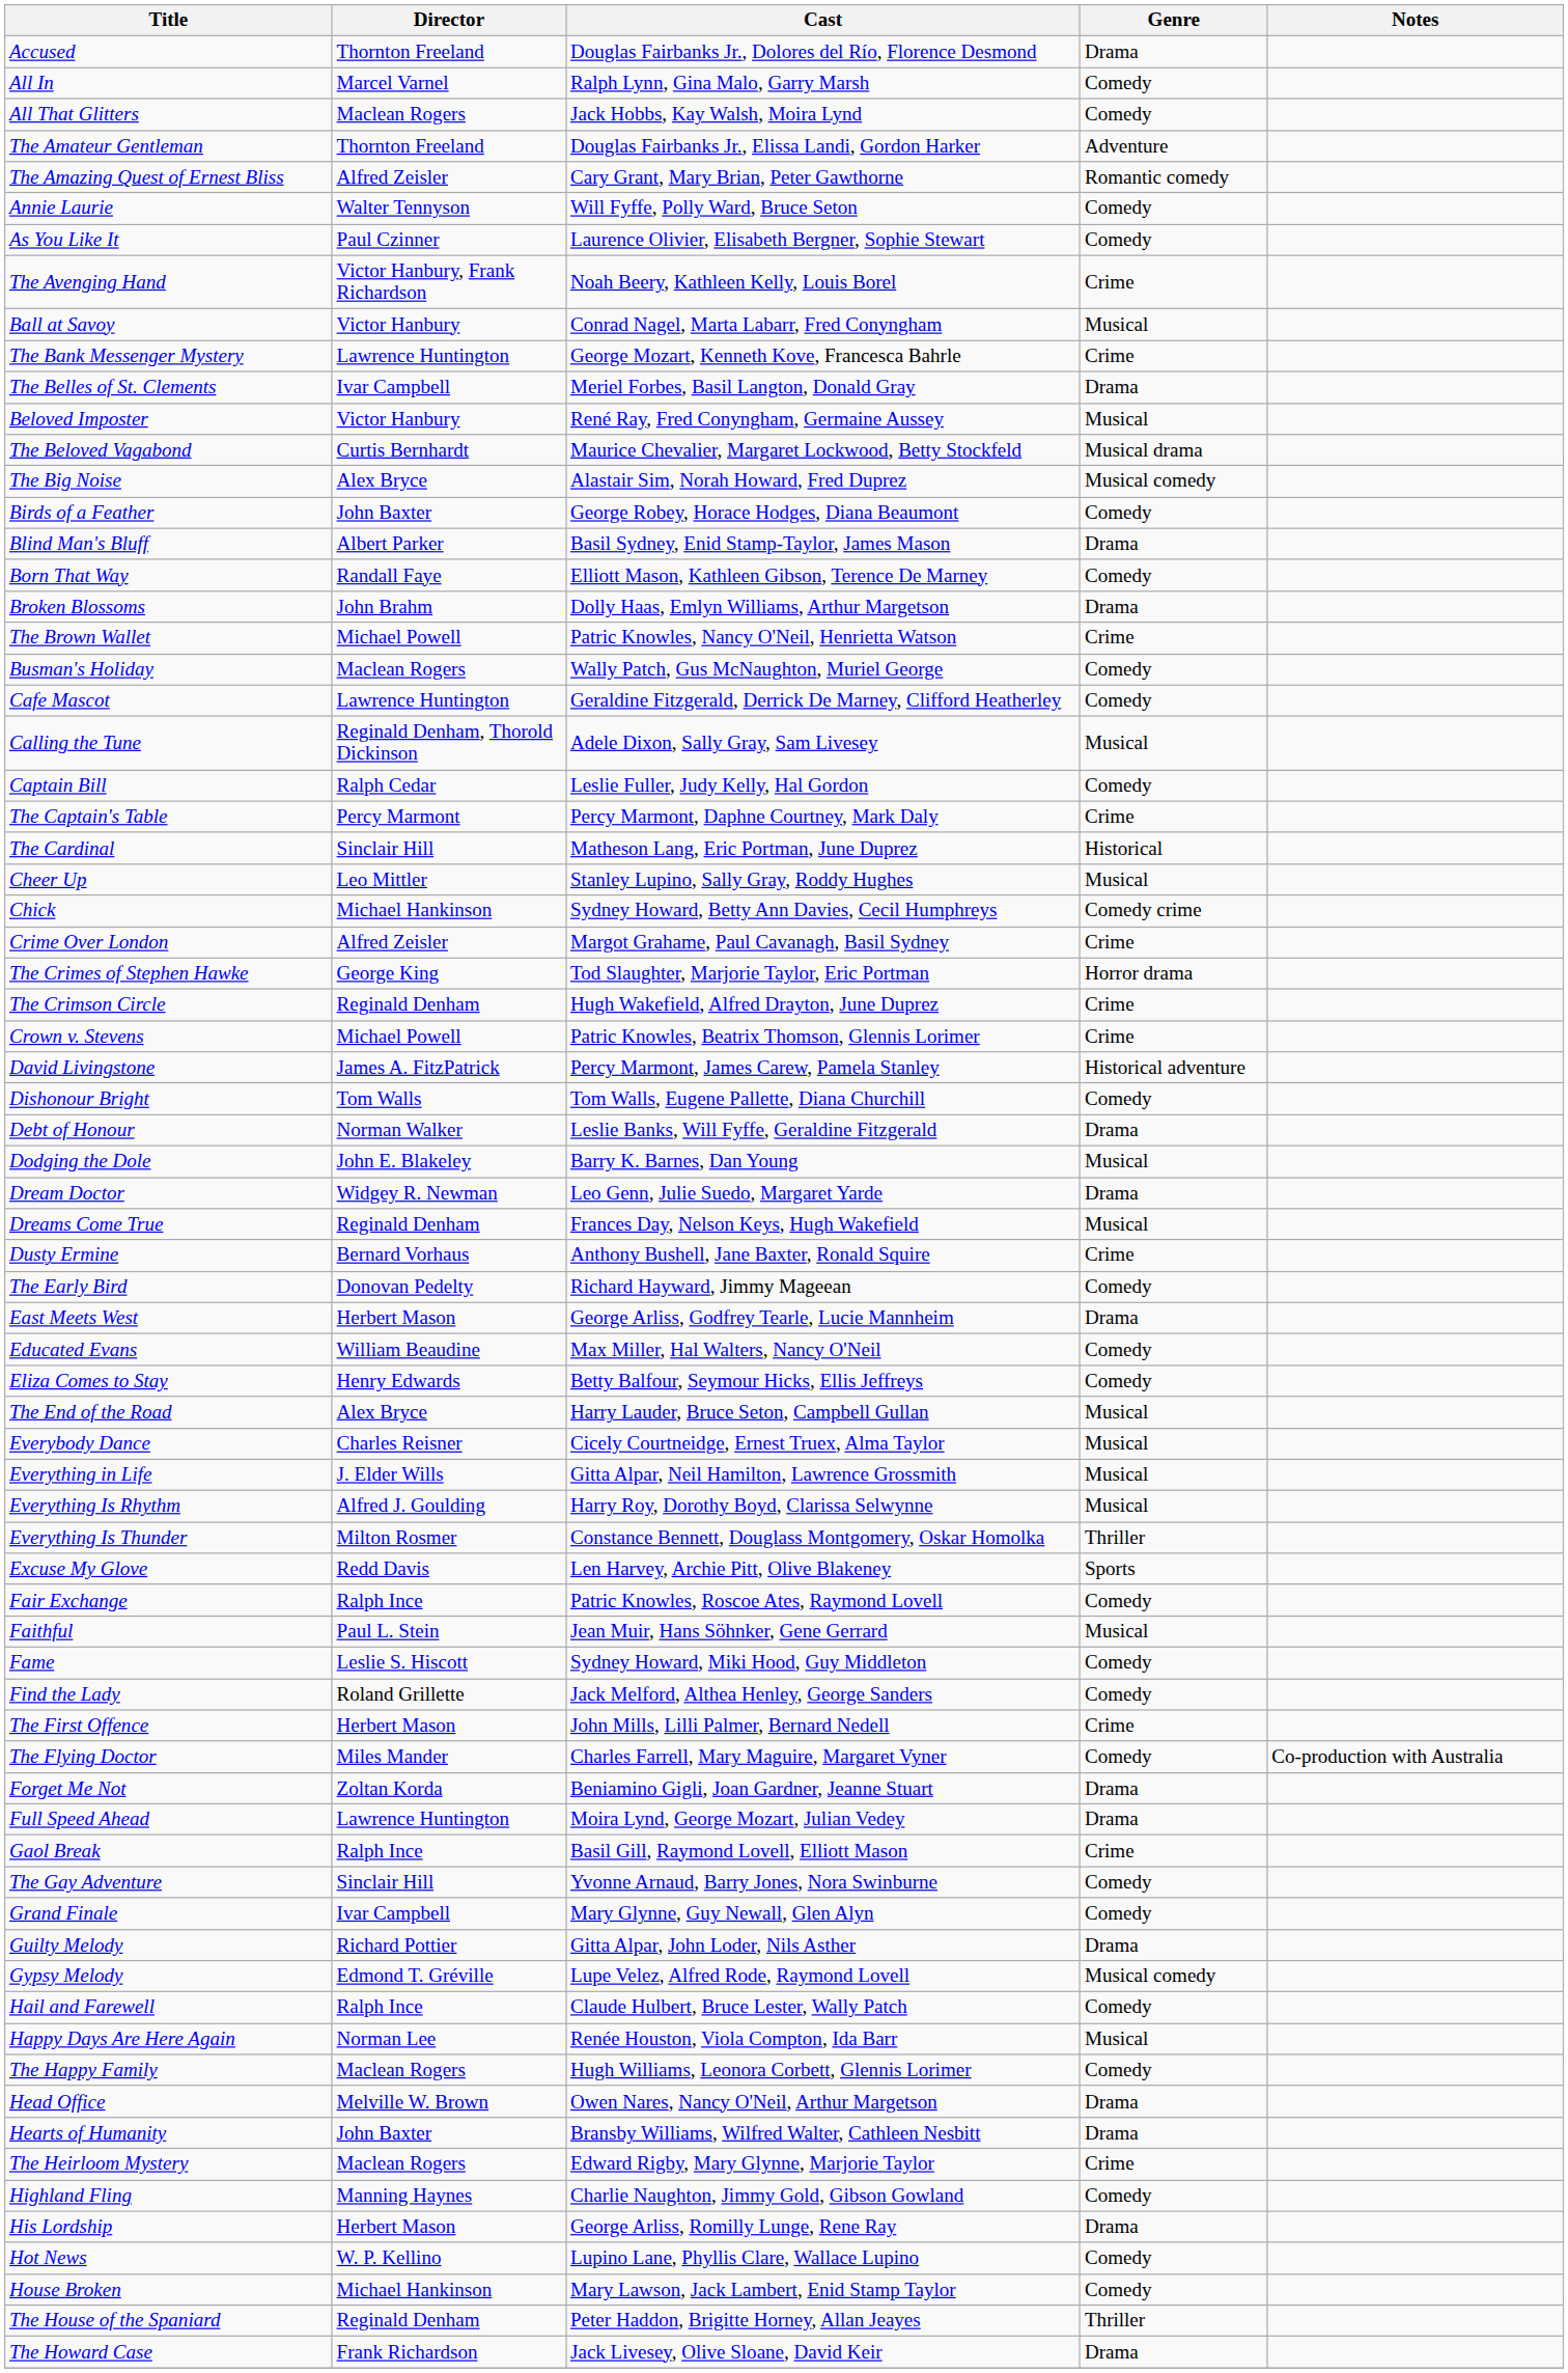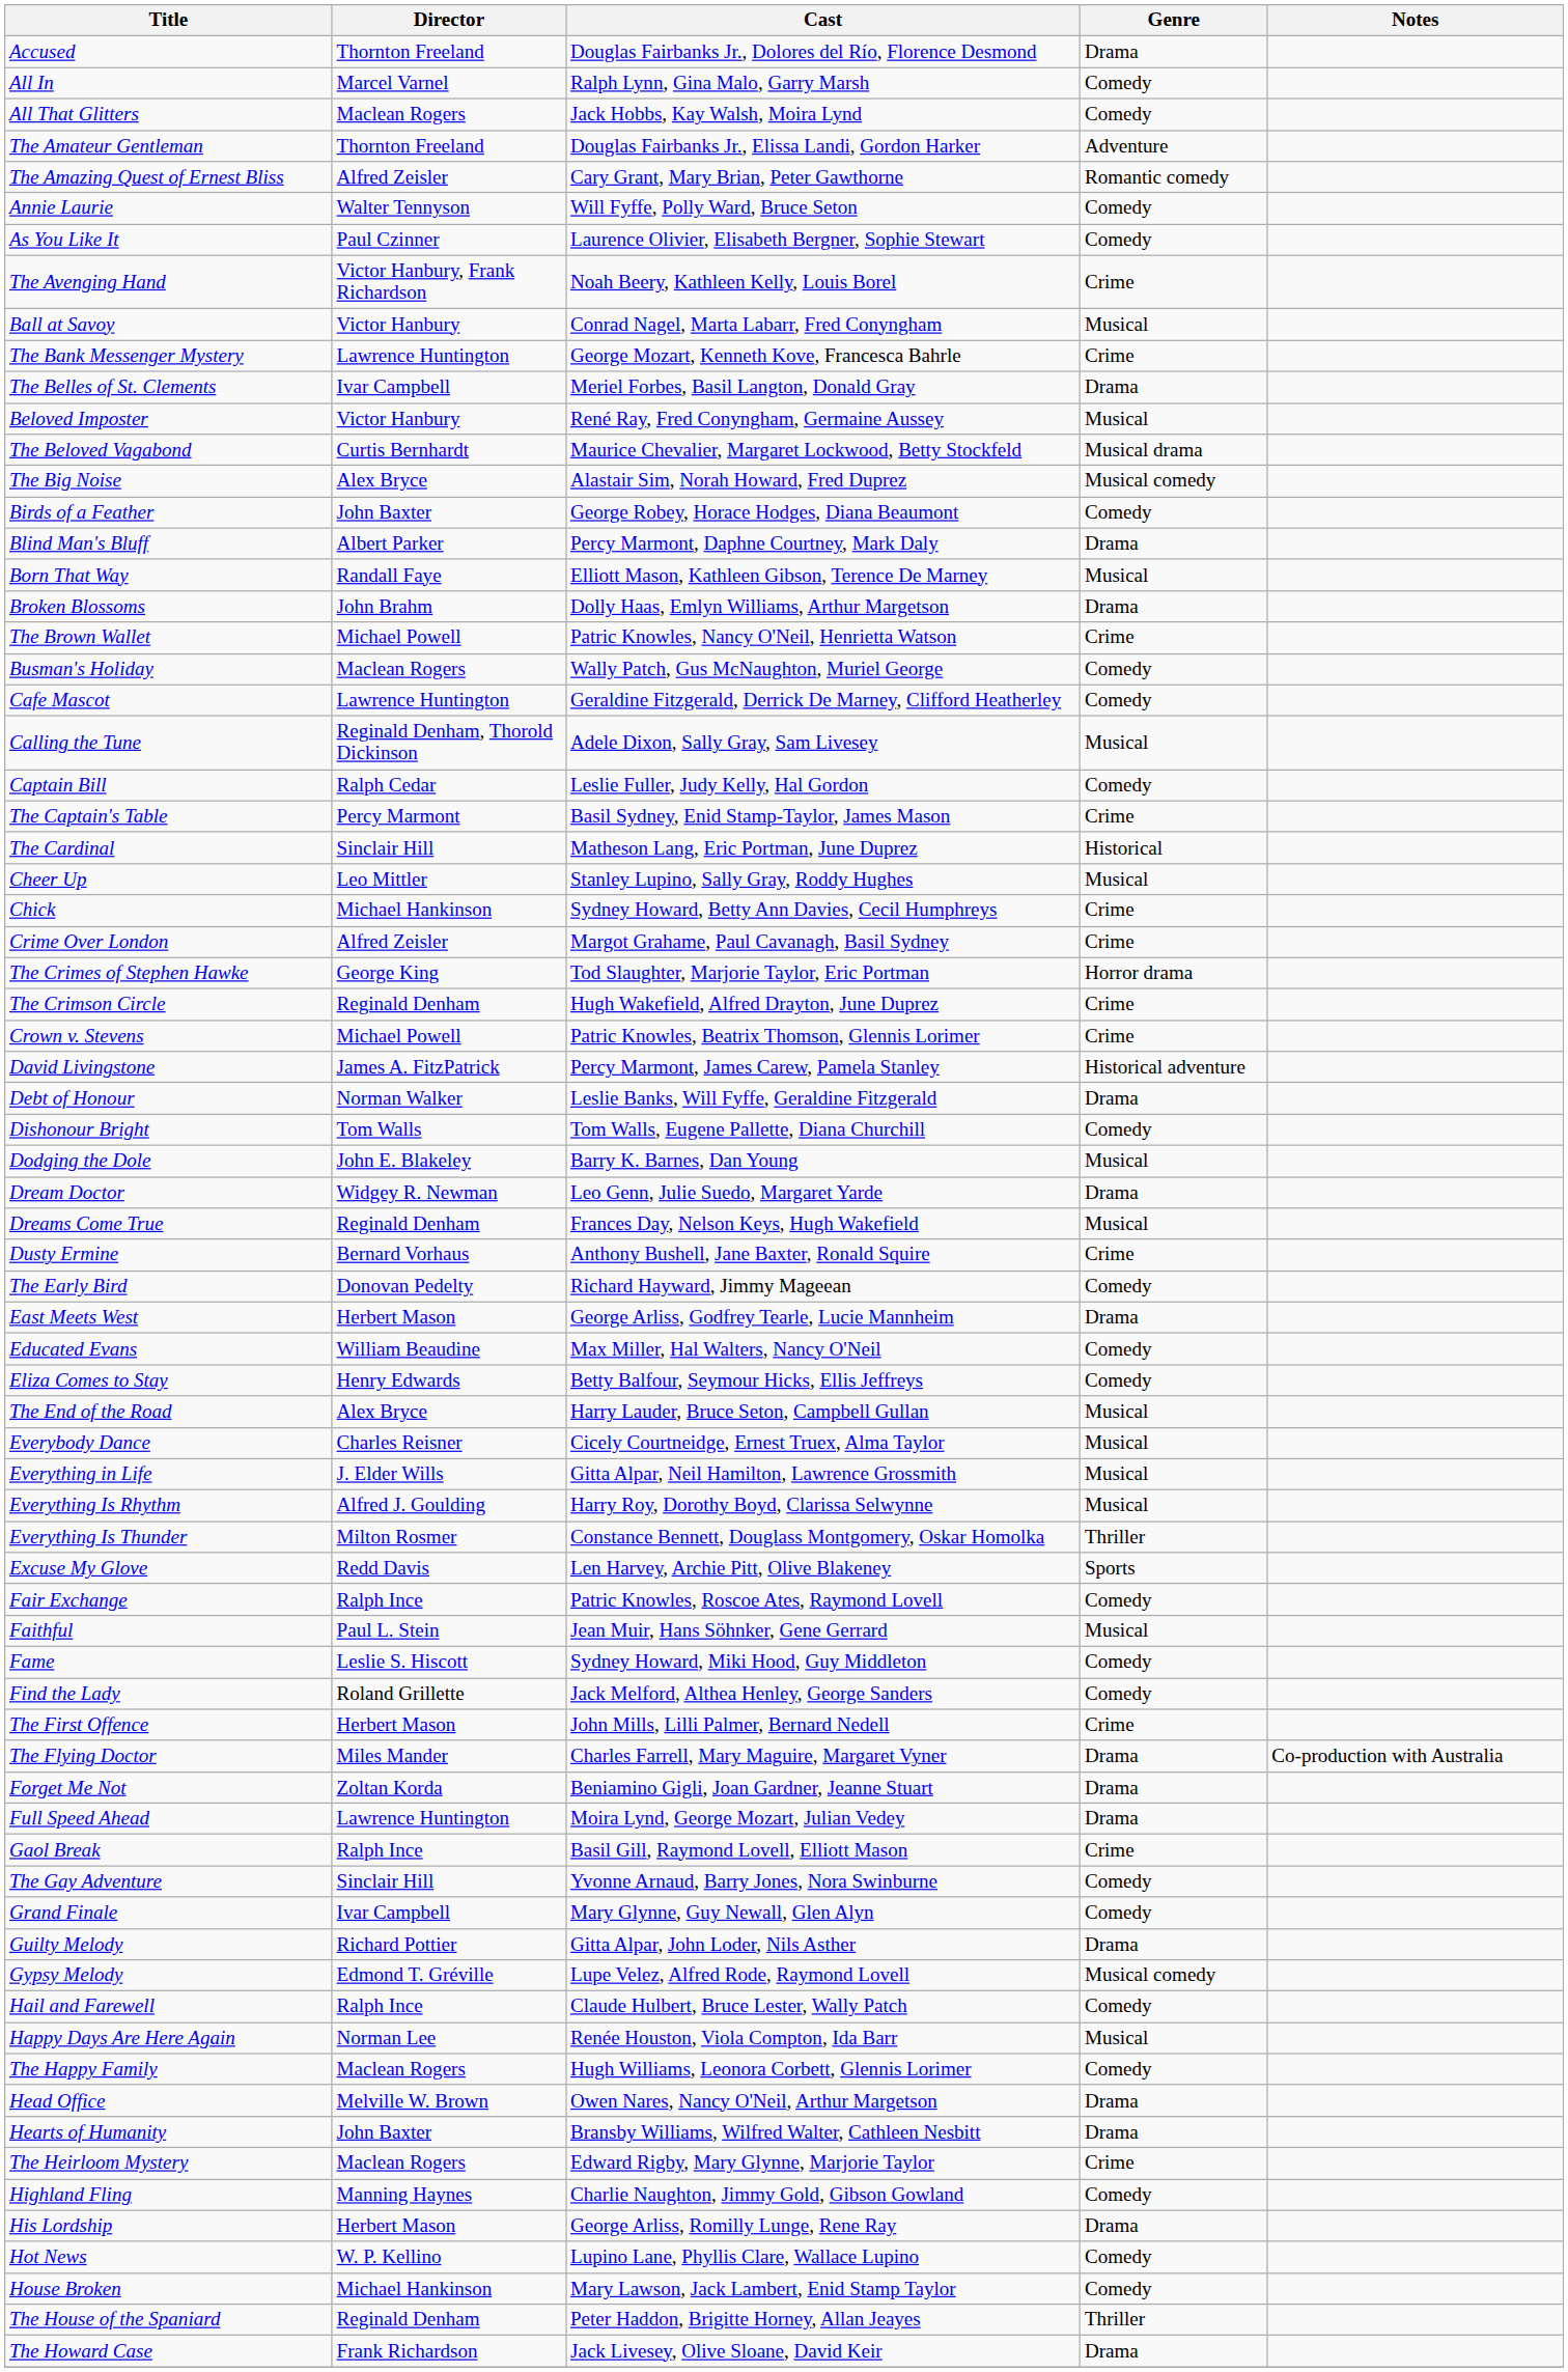Blind Man's Bluff | Cast: Basil Sydney, Enid Stamp-Taylor, James Mason -> Percy Marmont, Daphne Courtney, Mark Daly
Born That Way | Genre: Comedy -> Musical
The Captain's Table | Cast: Percy Marmont, Daphne Courtney, Mark Daly -> Basil Sydney, Enid Stamp-Taylor, James Mason
Chick | Genre: Comedy crime -> Crime
rows swapped: Debt of Honour <-> Dishonour Bright
The Flying Doctor | Genre: Comedy -> Drama
